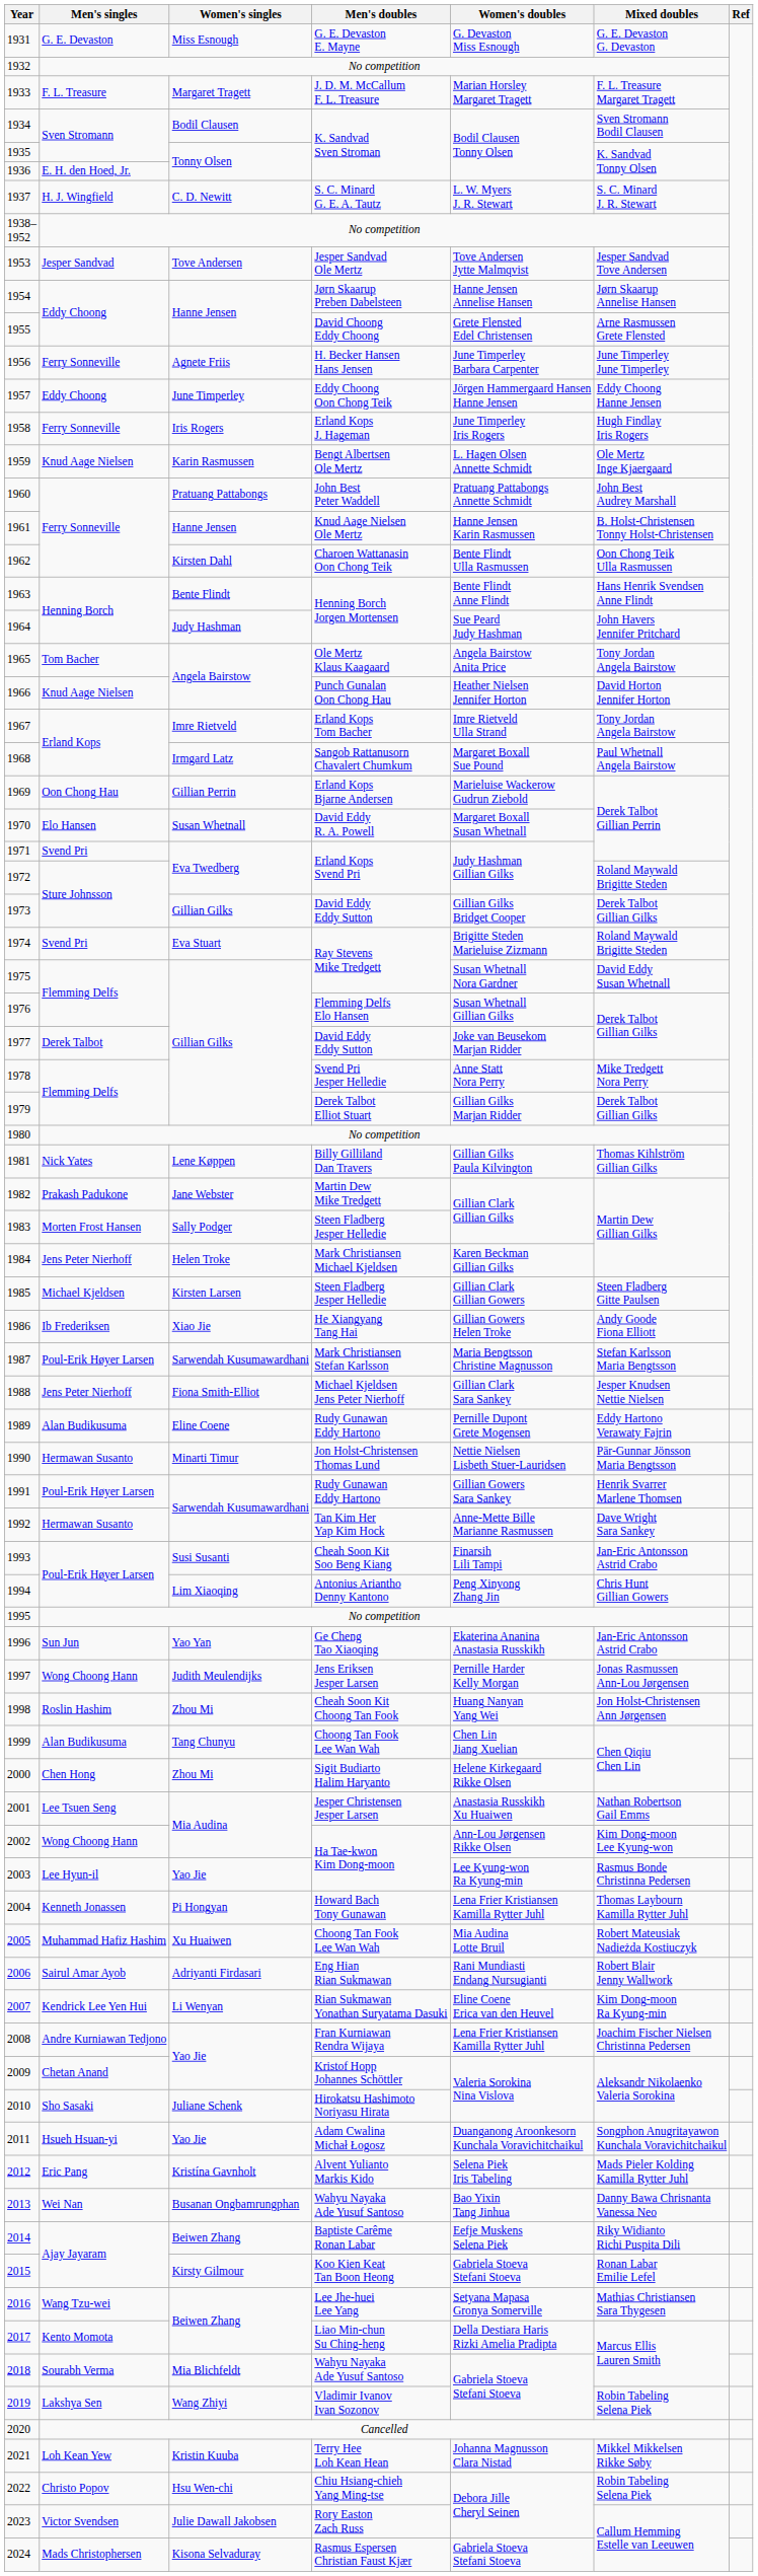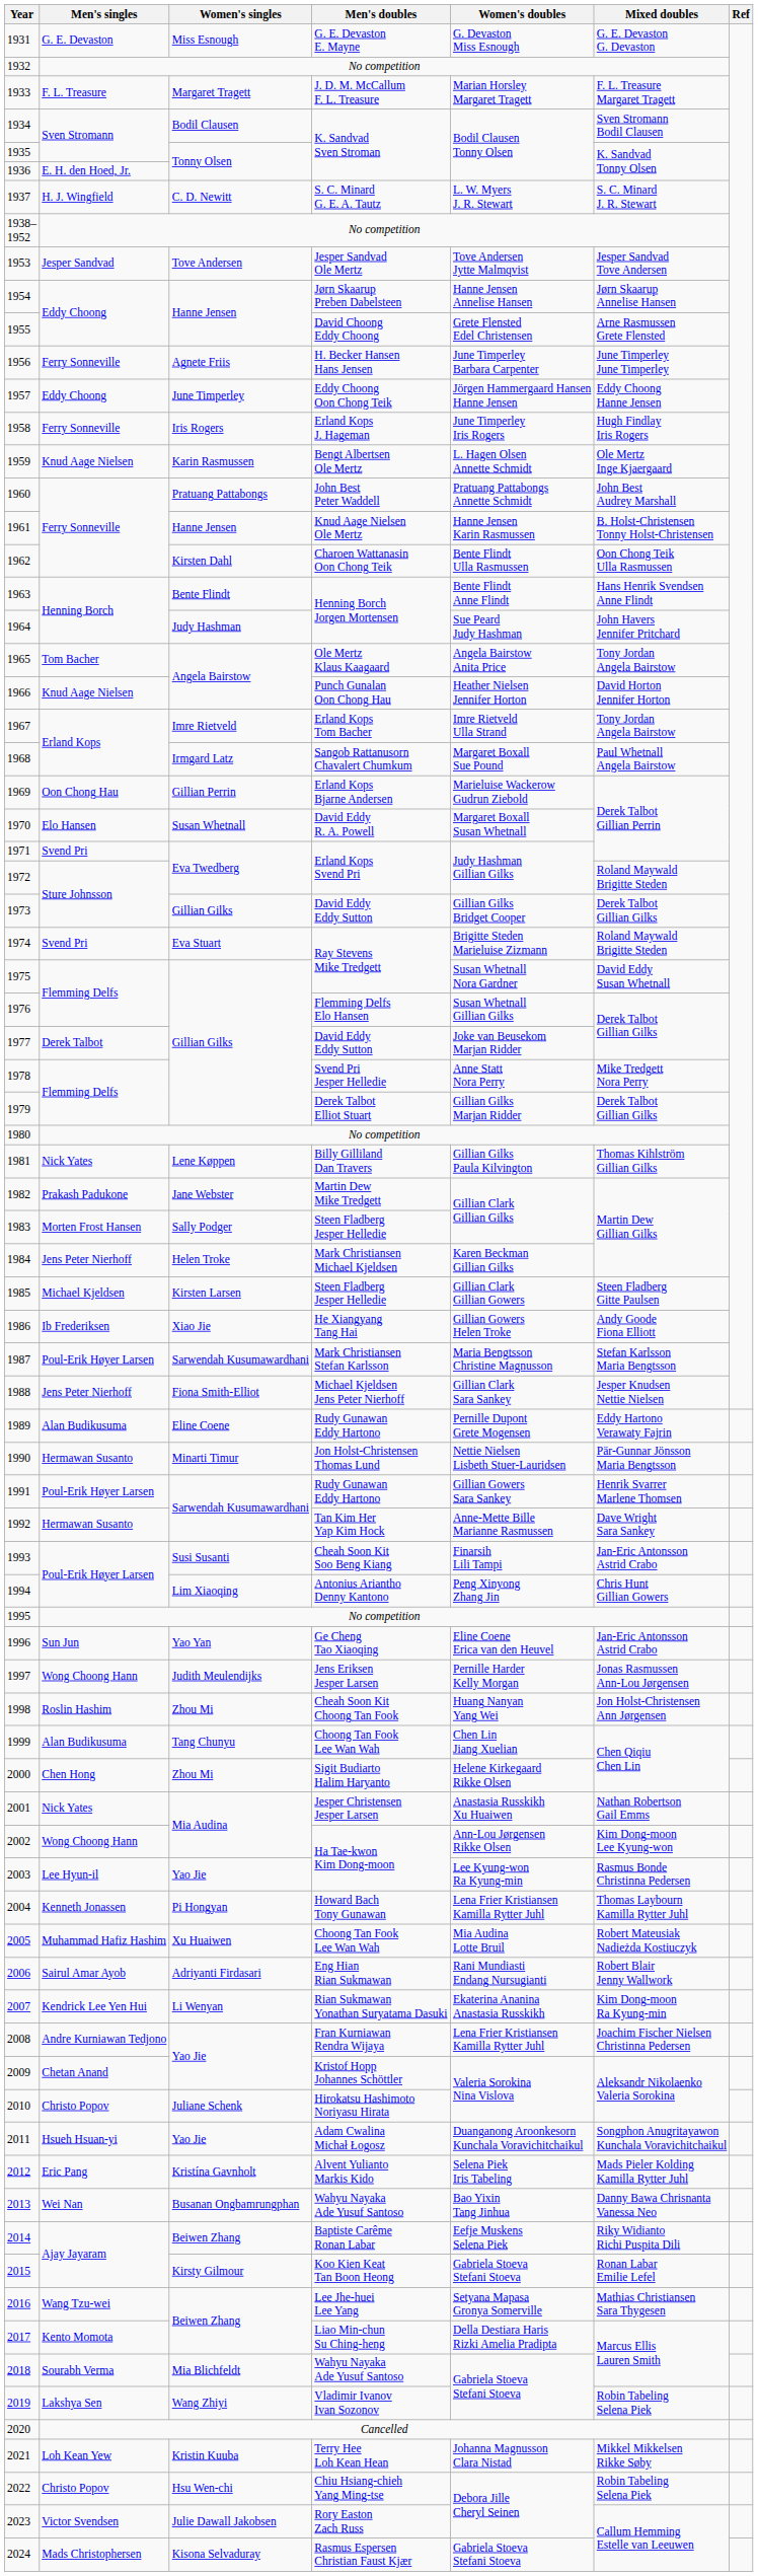1996 | Women's doubles: Ekaterina Ananina Anastasia Russkikh -> Eline Coene Erica van den Heuvel
2001 | Men's singles: Lee Tsuen Seng -> Nick Yates
2007 | Women's doubles: Eline Coene Erica van den Heuvel -> Ekaterina Ananina Anastasia Russkikh
2010 | Men's singles: Sho Sasaki -> Christo Popov
